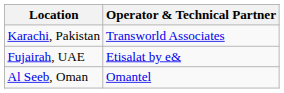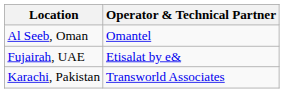rows swapped: Karachi, Pakistan <-> Al Seeb, Oman
